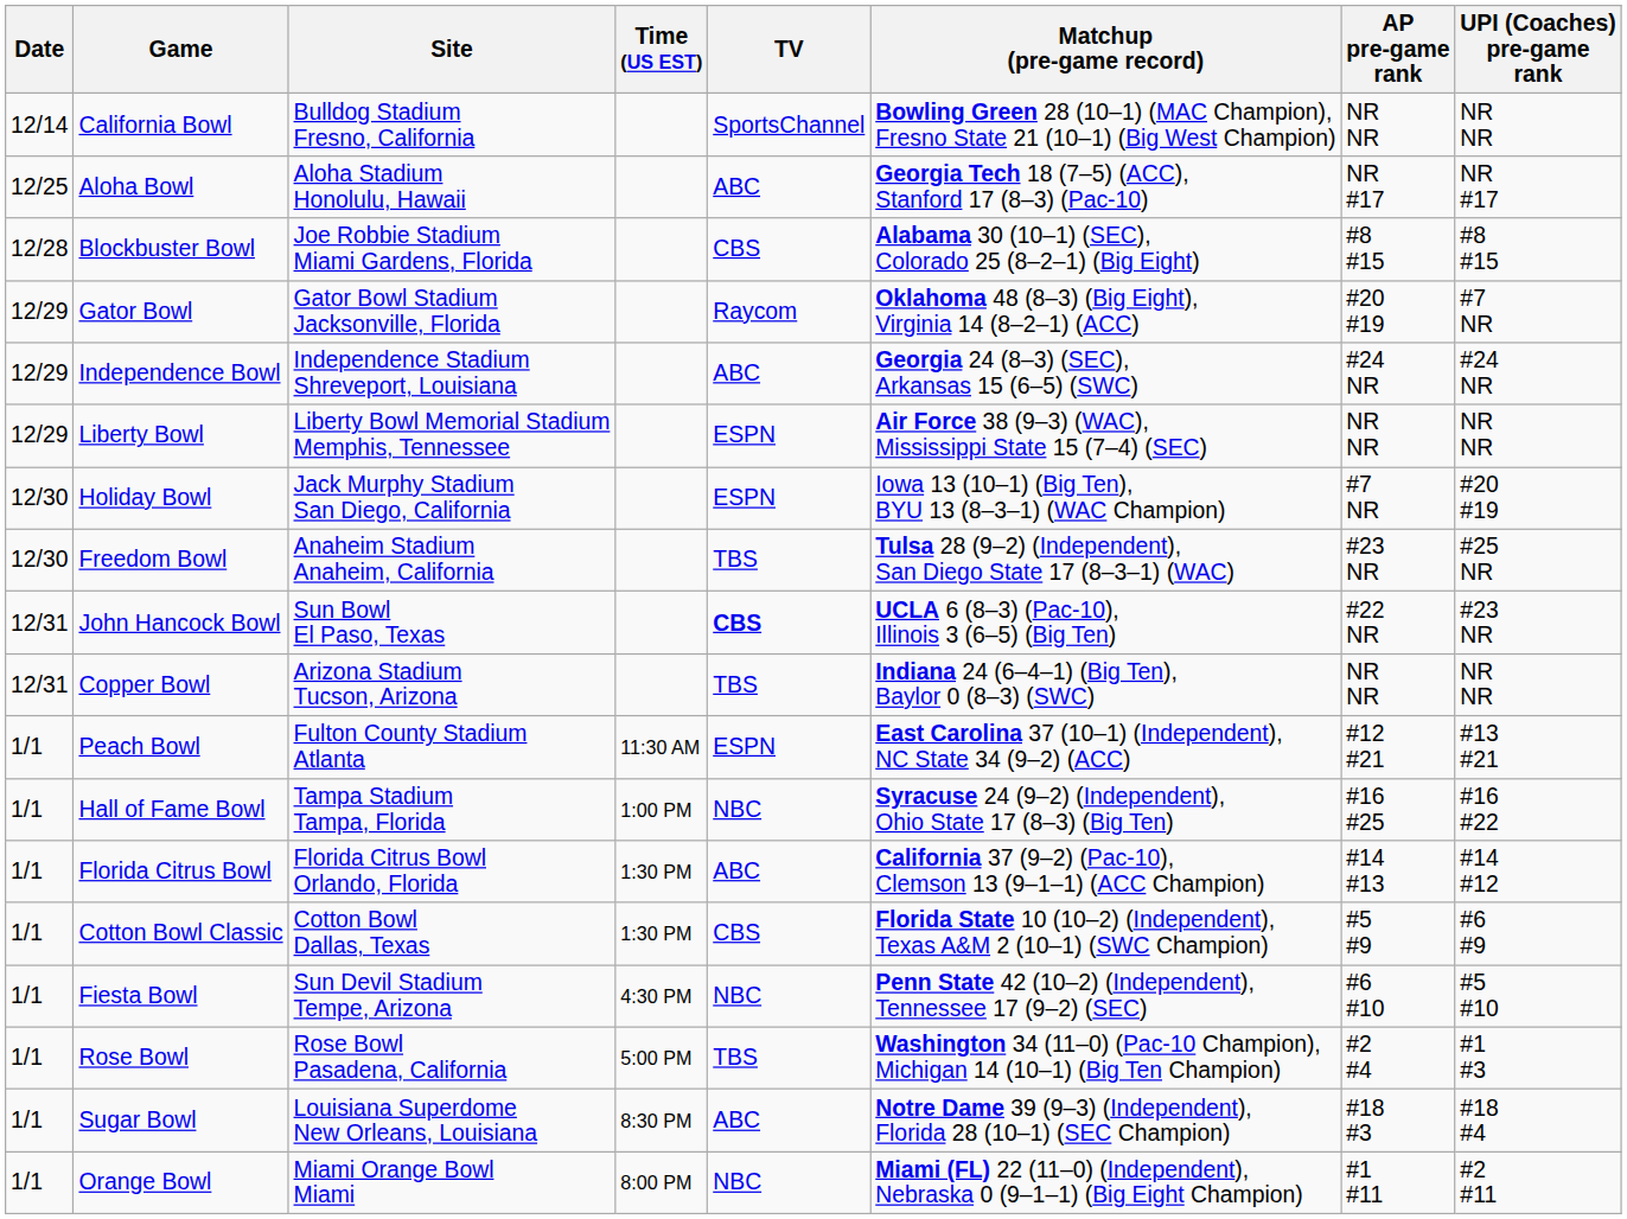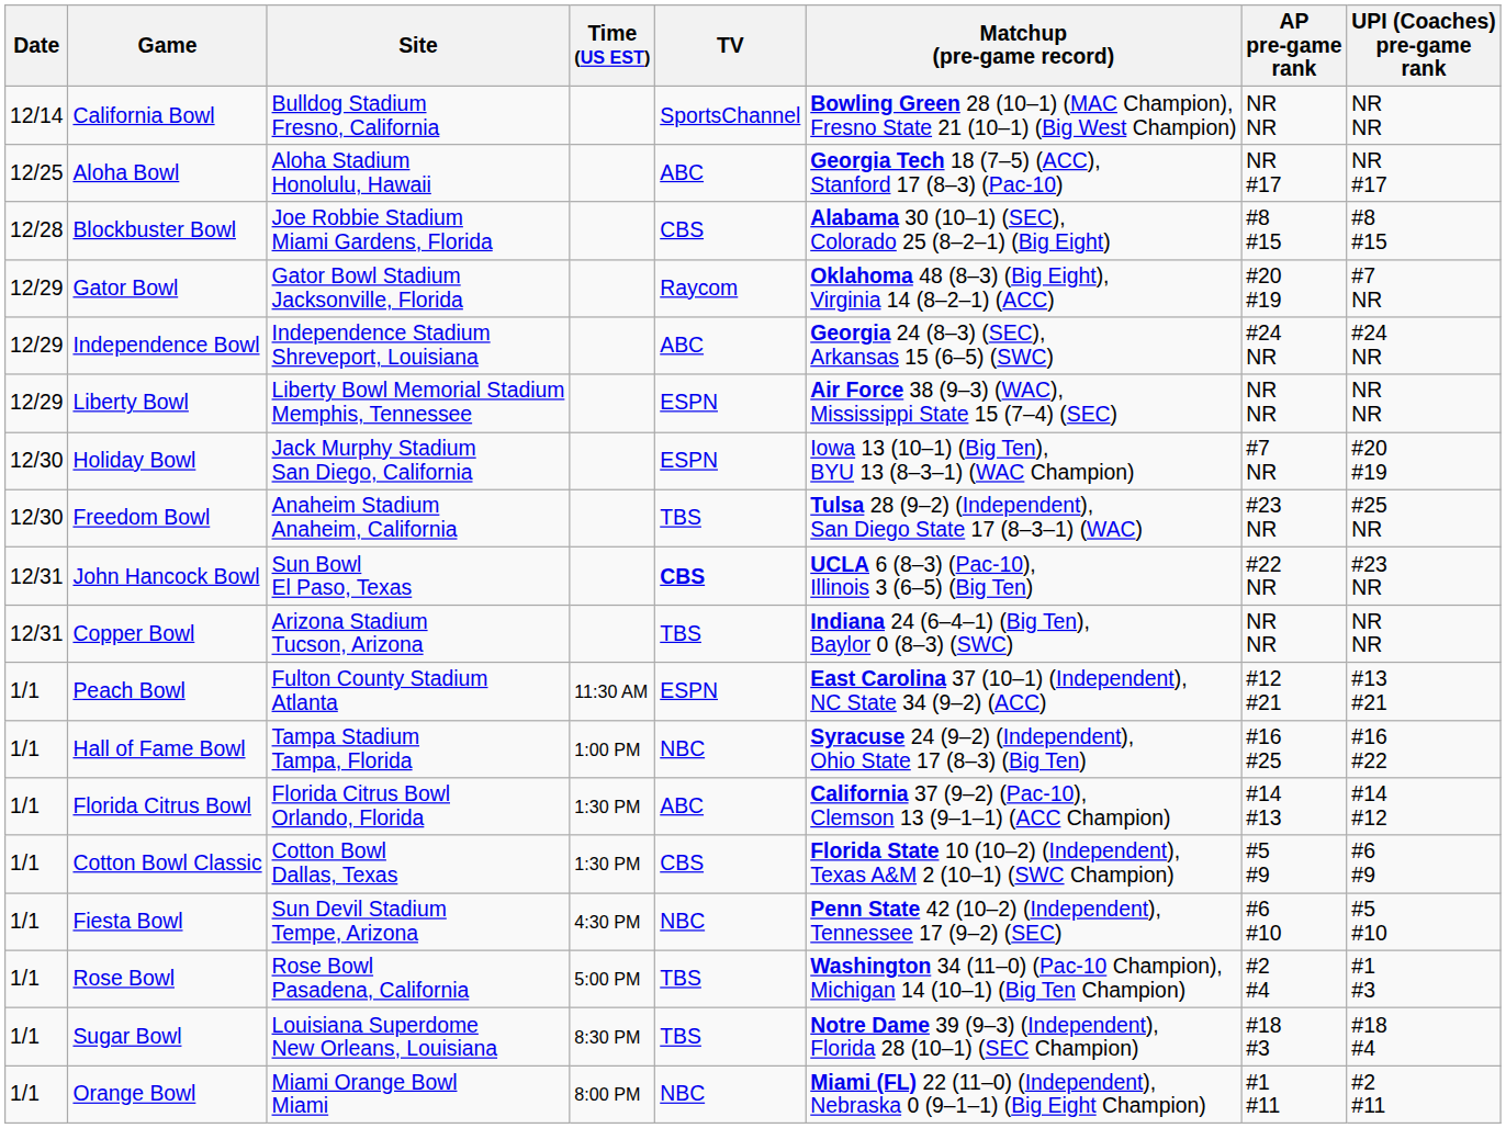Sugar Bowl | TV: ABC -> TBS
